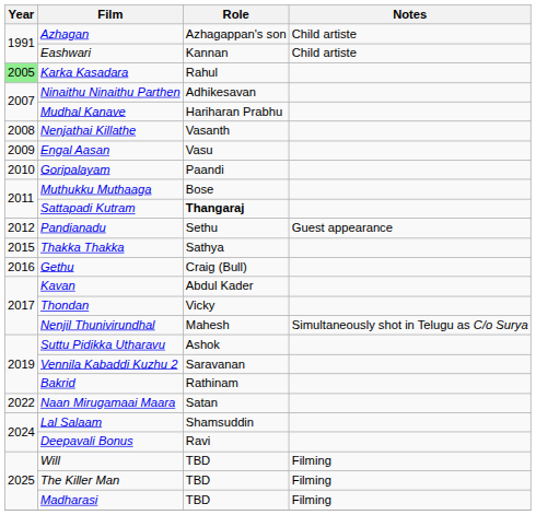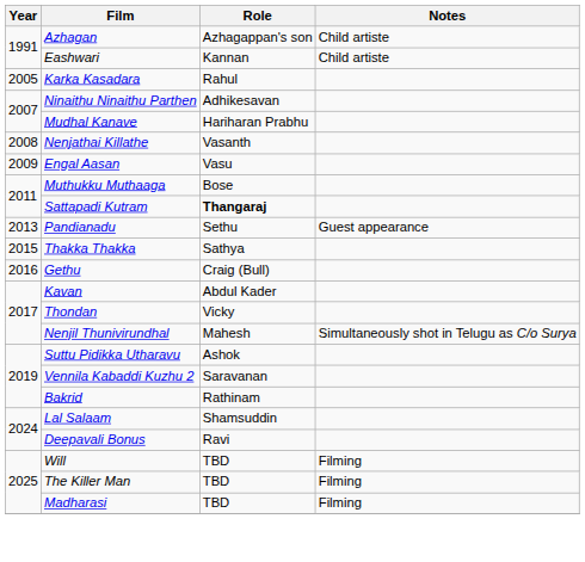Karka Kasadara | Year: lightgreen background -> no background
- row: 2010 | Goripalayam | Paandi
Pandianadu | Year: 2012 -> 2013
- row: 2022 | Naan Mirugamaai Maara | Satan
